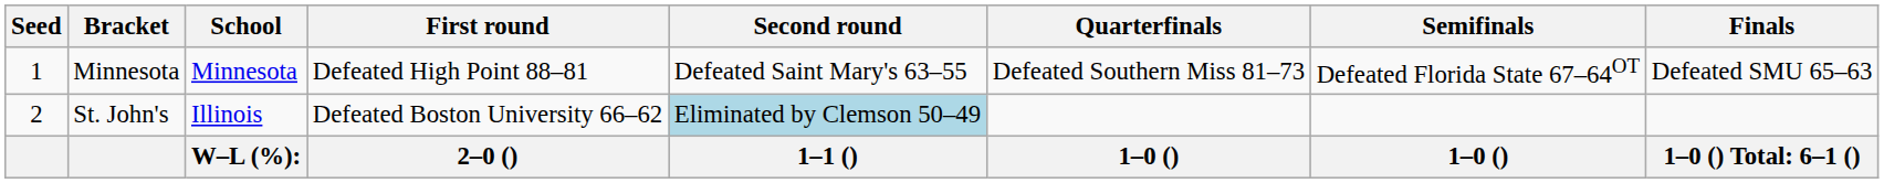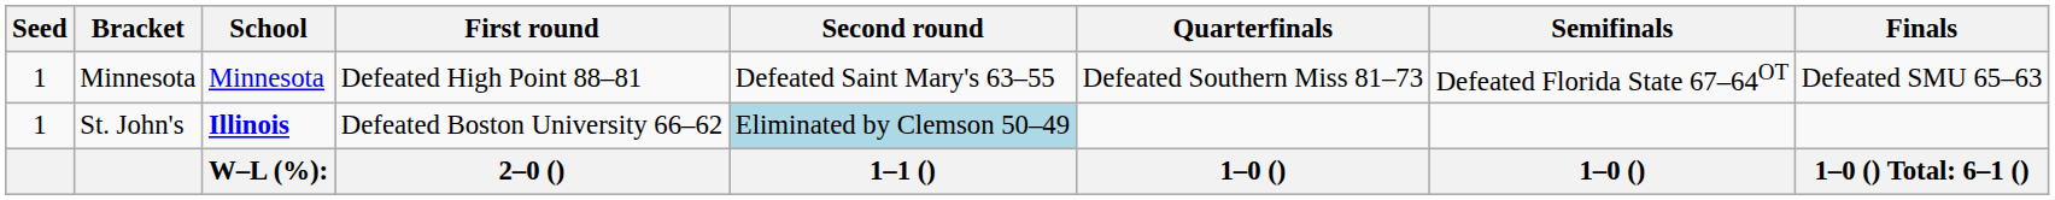St. John's | Seed: 2 -> 1
St. John's | School: normal -> bold
